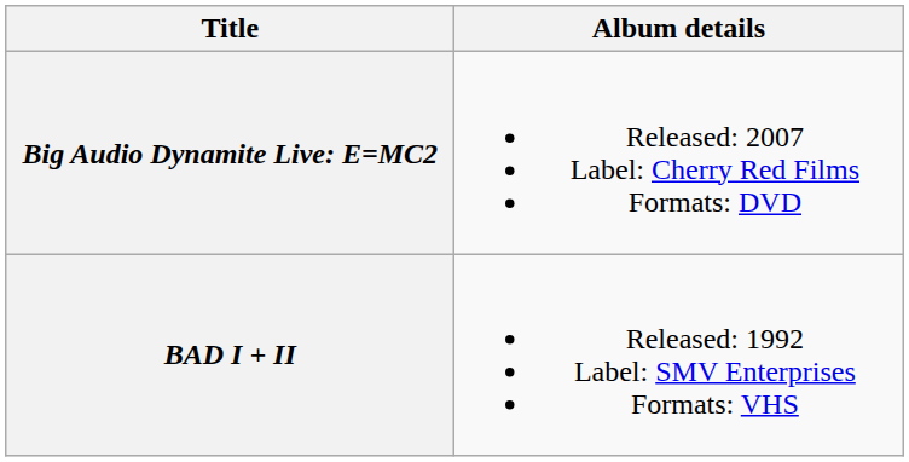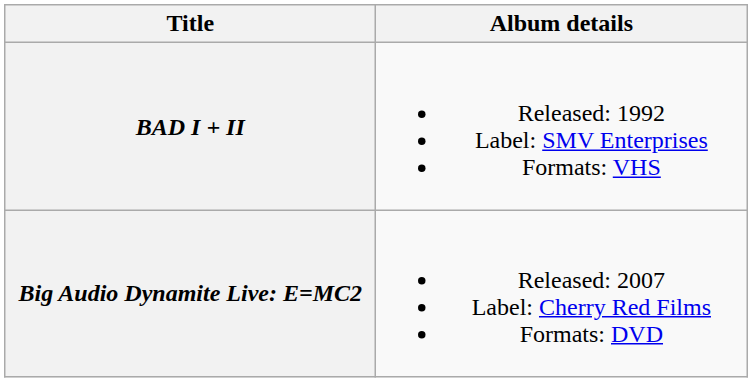rows swapped: BAD I + II <-> Big Audio Dynamite Live: E=MC2
